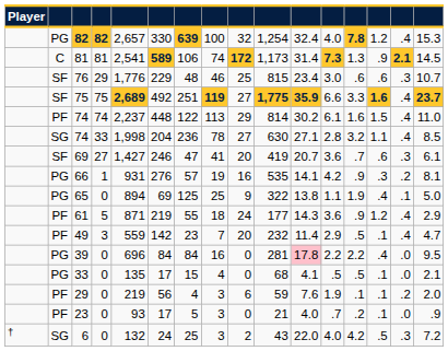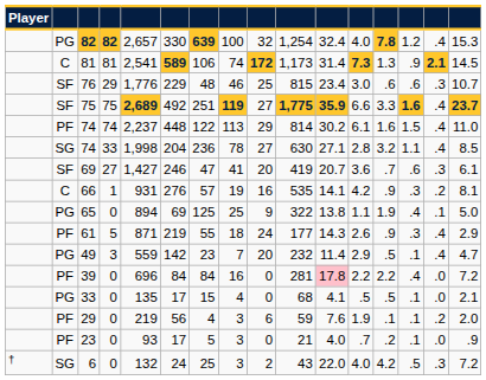66 | column 2: PG -> C
61 | column 12: 3.6 -> 2.6
61 | column 14: 1.2 -> .3
49 | column 2: PF -> PG
39 | column 2: PG -> PF
39 | column 16: 9.5 -> 7.2
